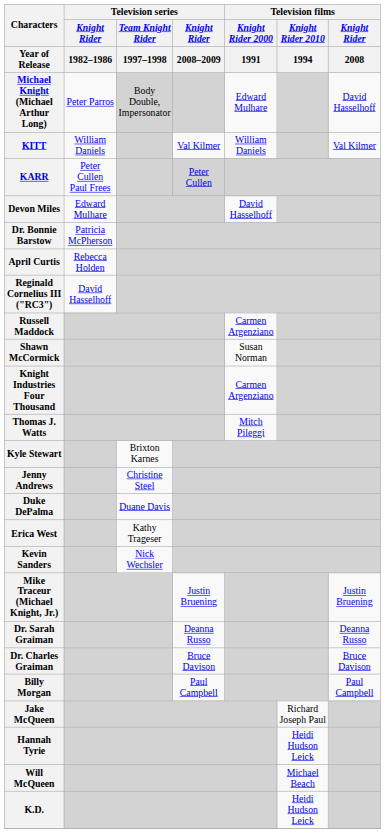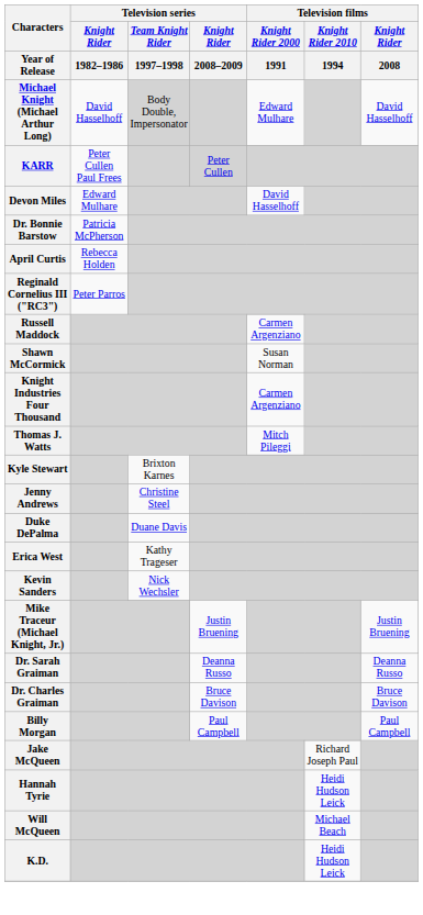Michael Knight (Michael Arthur Long) | Television series / Knight Rider / 1982–1986: Peter Parros -> David Hasselhoff
- row: KITT | William Daniels | Val Kilmer | William Daniels | Val Kilmer
Reginald Cornelius III ("RC3") | Television series / Knight Rider / 1982–1986: David Hasselhoff -> Peter Parros
